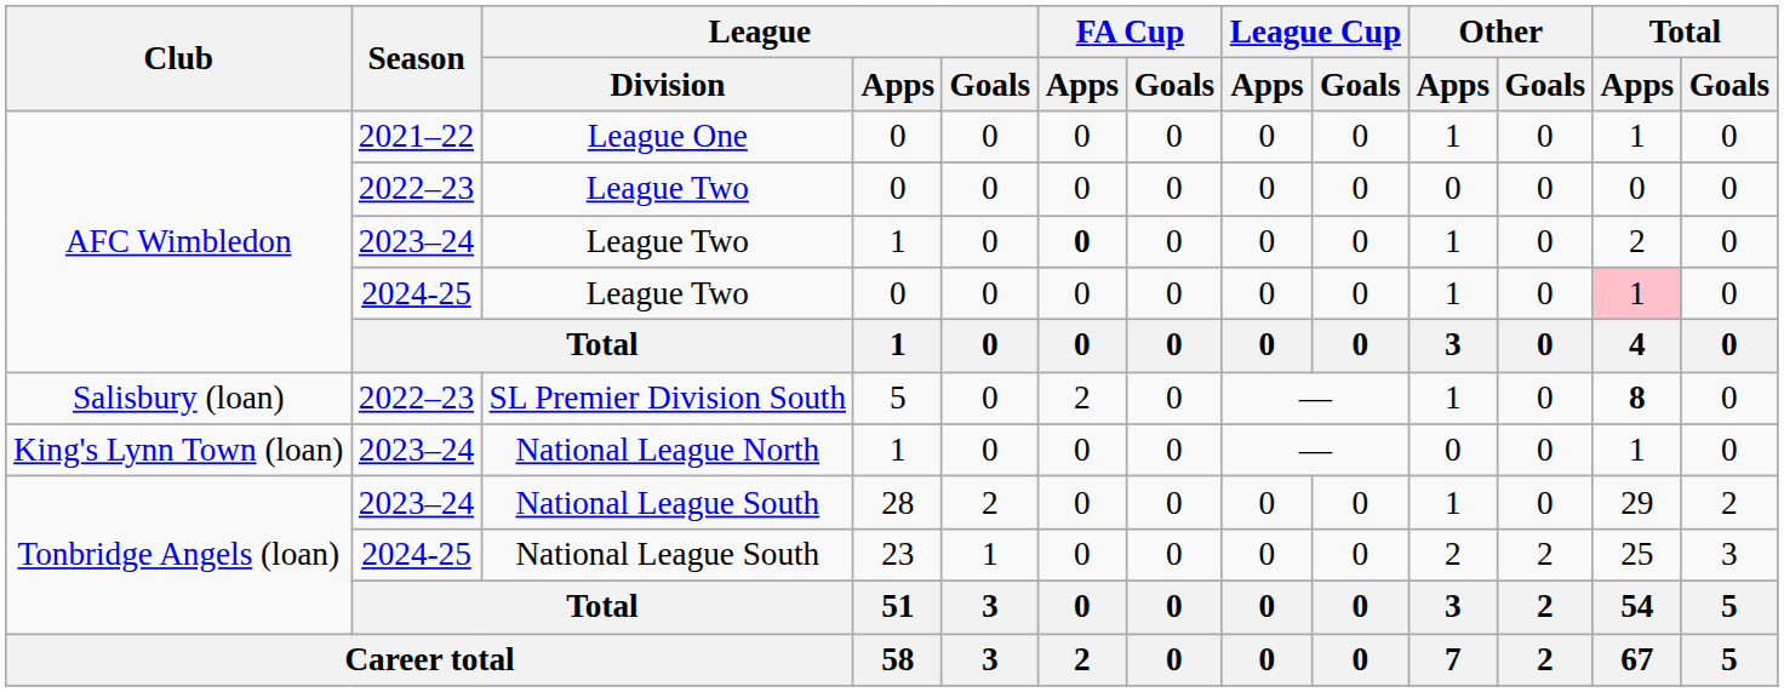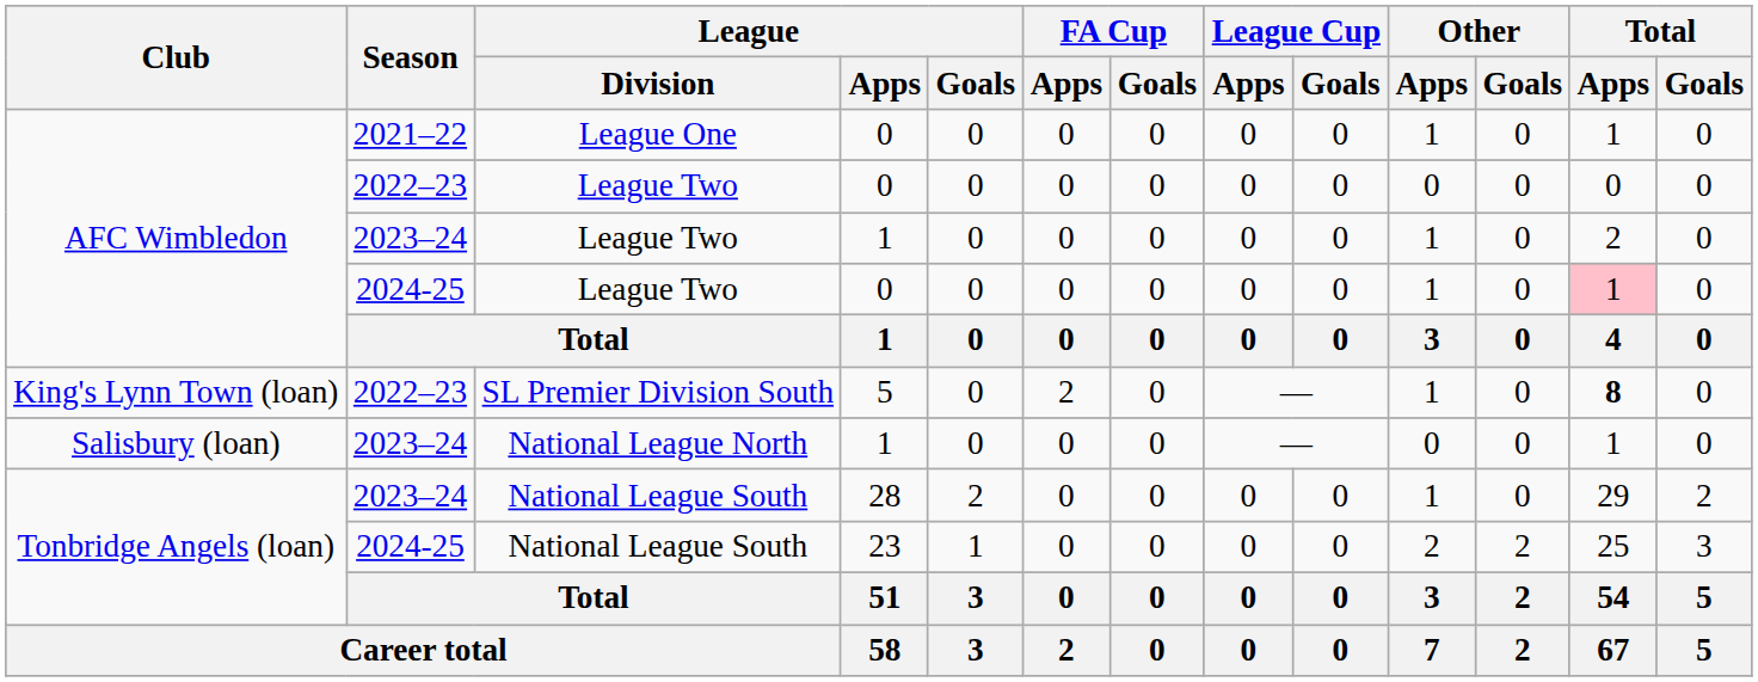2023–24 / League Two | FA Cup / Apps: bold -> normal
SL Premier Division South | Club: Salisbury (loan) -> King's Lynn Town (loan)
National League North | Club: King's Lynn Town (loan) -> Salisbury (loan)
